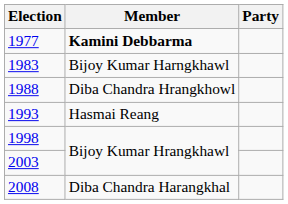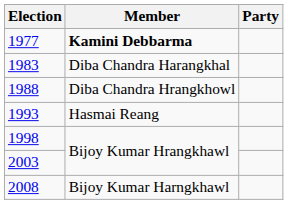1983 | Member: Bijoy Kumar Harngkhawl -> Diba Chandra Harangkhal
2008 | Member: Diba Chandra Harangkhal -> Bijoy Kumar Harngkhawl
